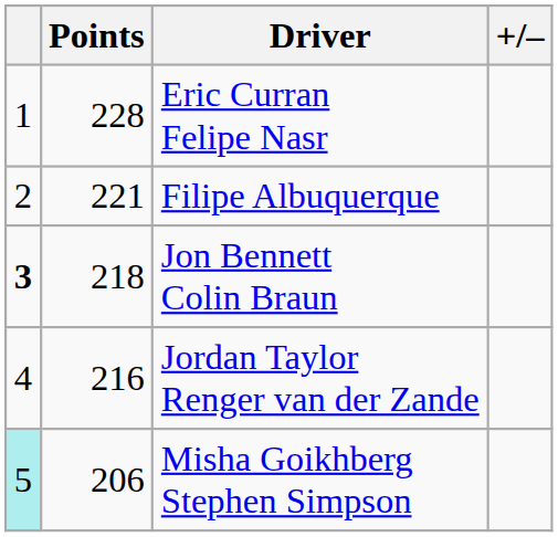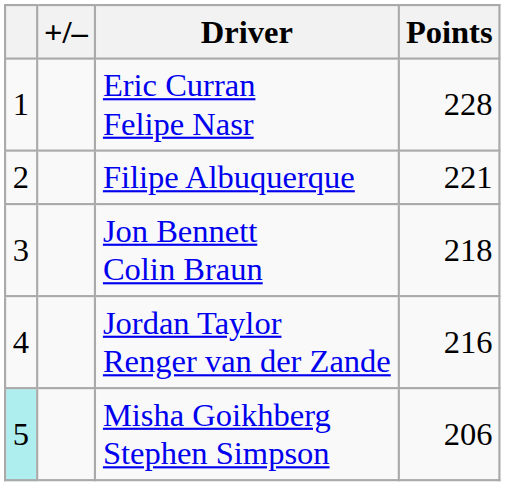columns swapped: +/– <-> Points
Jon Bennett Colin Braun | column 1: bold -> normal
